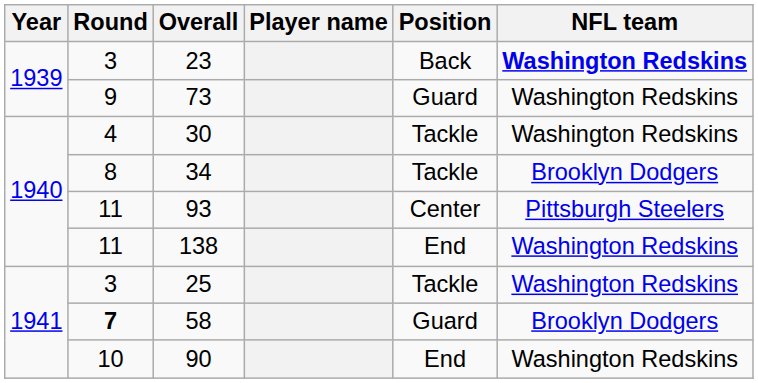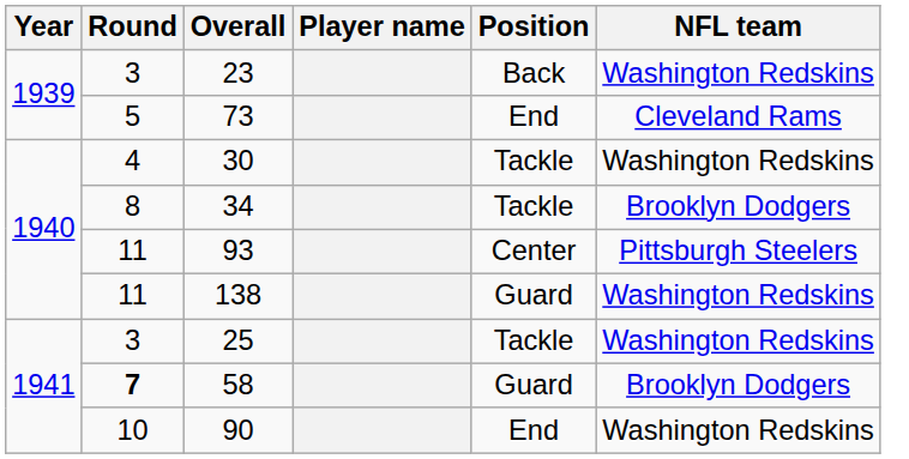23 | NFL team: bold -> normal
73 | Round: 9 -> 5
73 | Position: Guard -> End
73 | NFL team: Washington Redskins -> Cleveland Rams
138 | Position: End -> Guard
